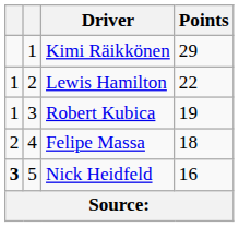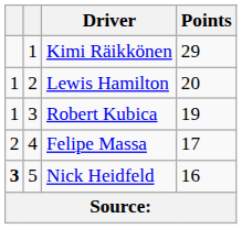Lewis Hamilton | Points: 22 -> 20
Felipe Massa | Points: 18 -> 17
